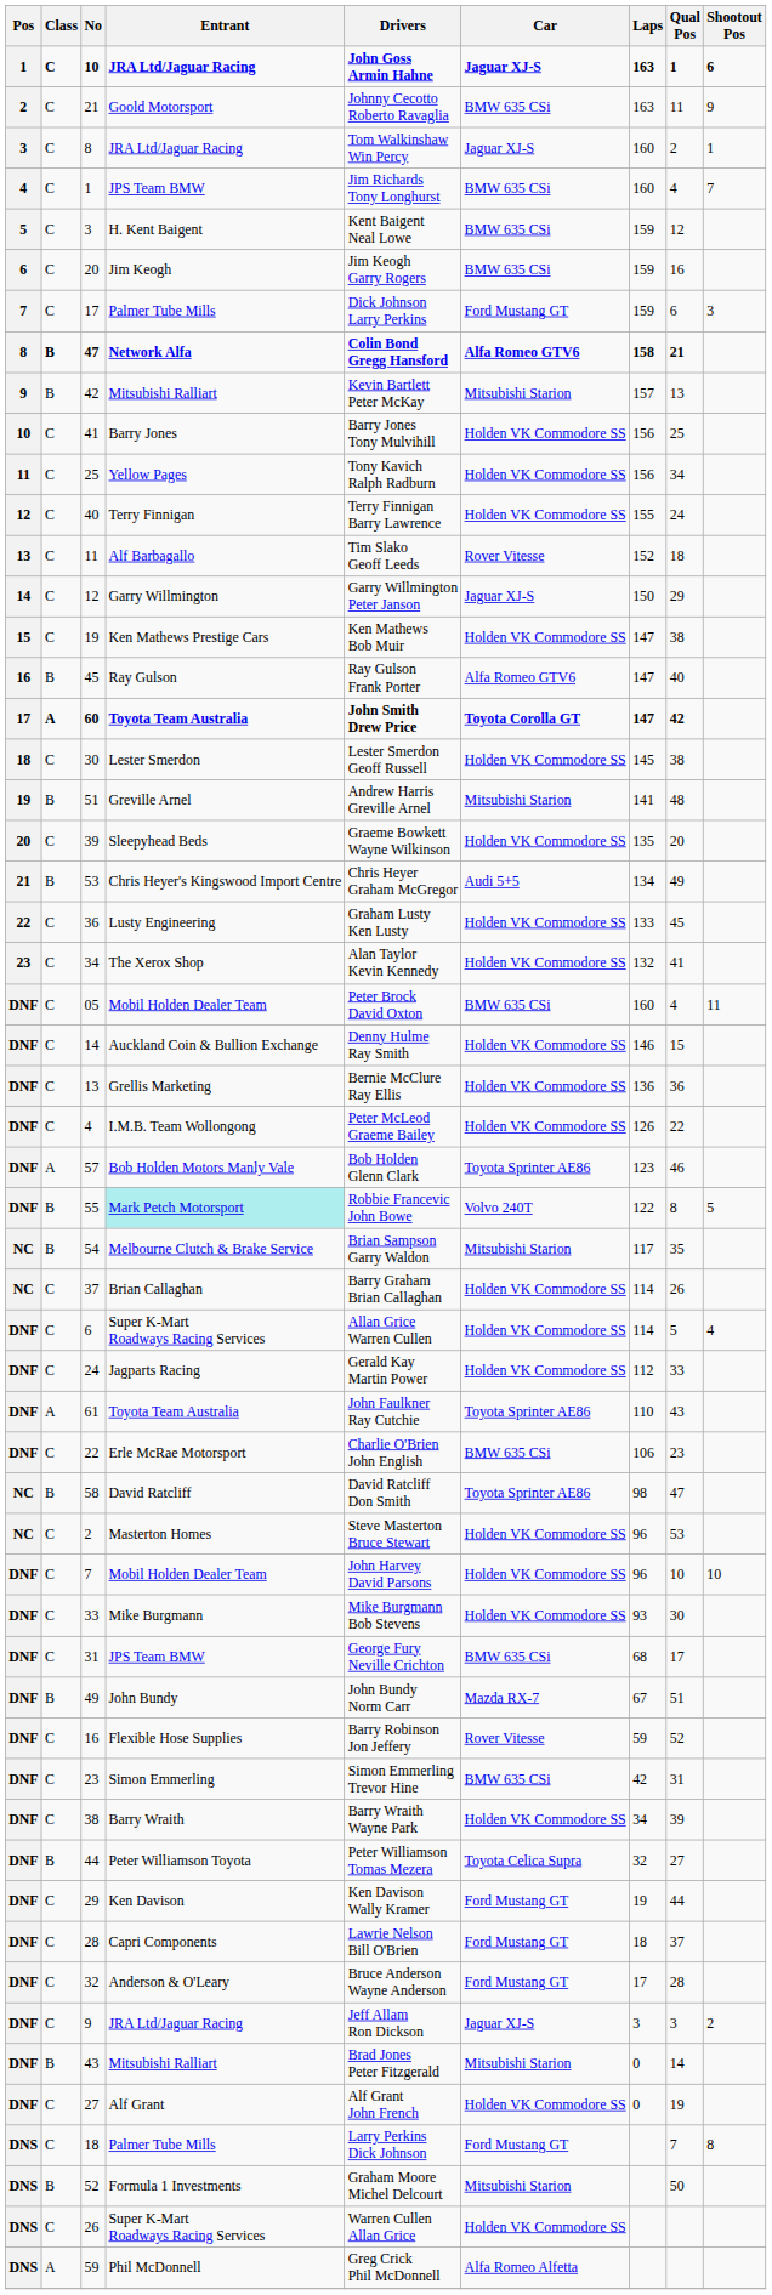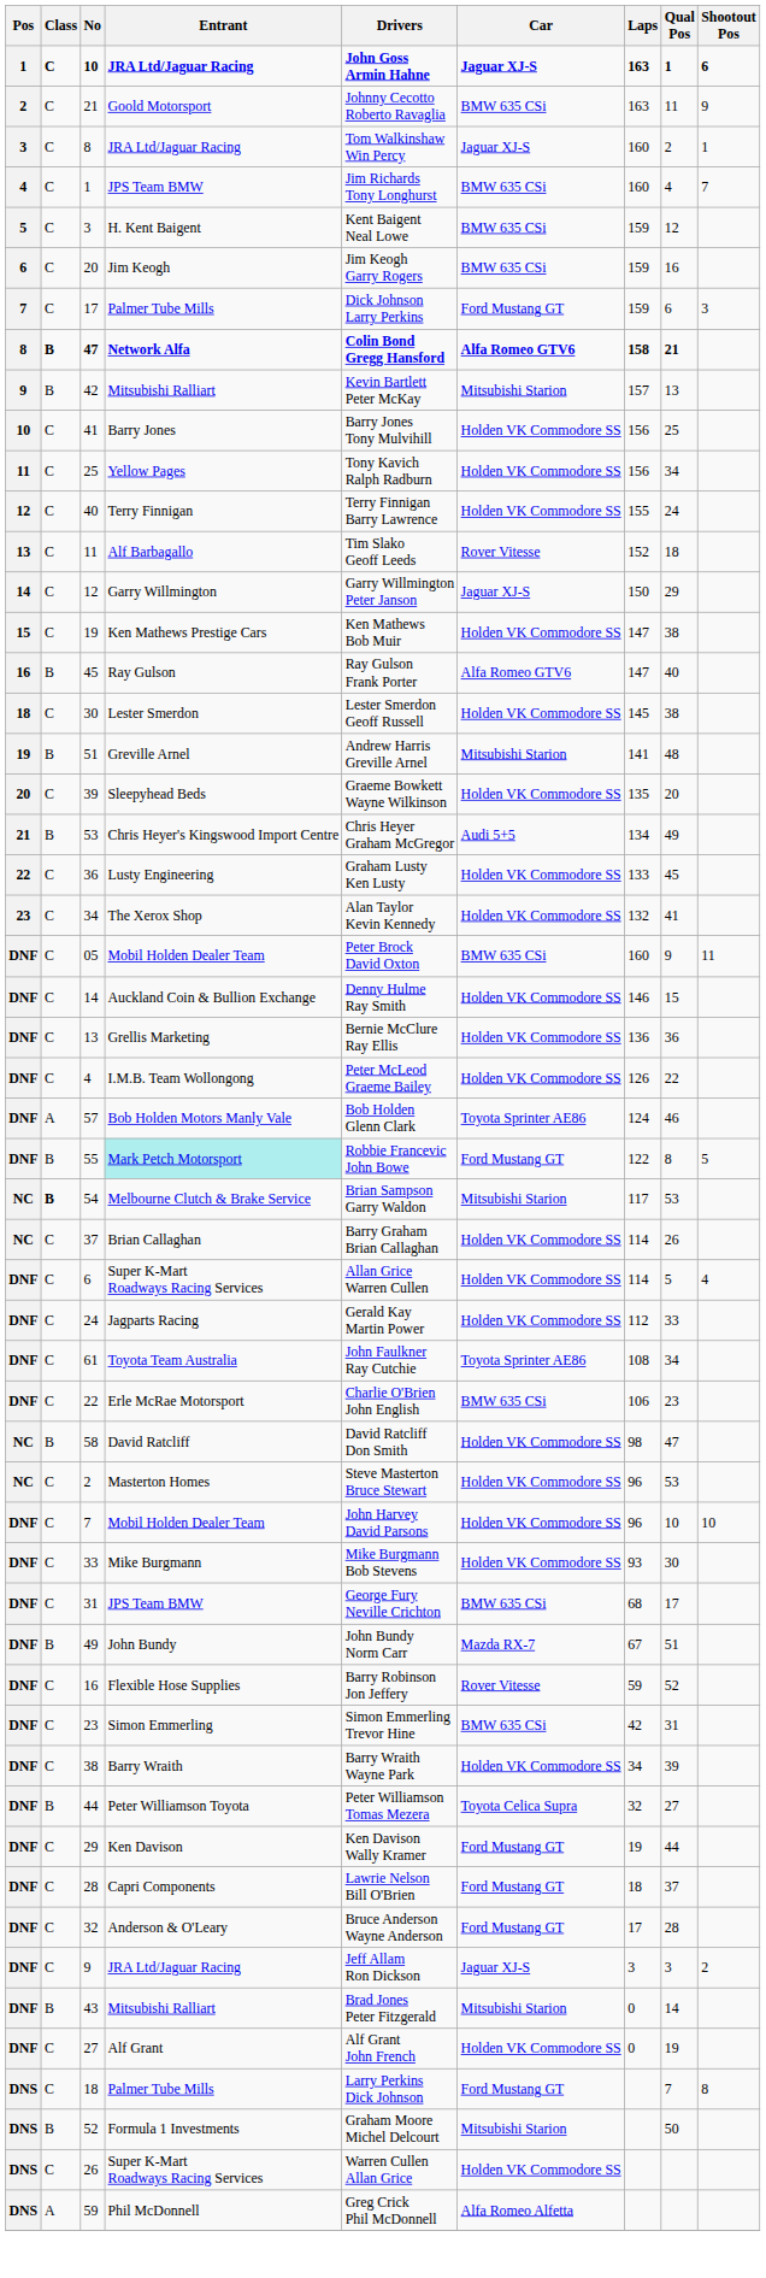- row: 17 | A | 60 | Toyota Team Australia | John Smith Drew Price | Toyota Corolla GT | 147 | 42
05 | Qual Pos: 4 -> 9
57 | Laps: 123 -> 124
55 | Car: Volvo 240T -> Ford Mustang GT
54 | Class: normal -> bold
54 | Qual Pos: 35 -> 53
61 | Class: A -> C
61 | Laps: 110 -> 108
61 | Qual Pos: 43 -> 34
58 | Car: Toyota Sprinter AE86 -> Holden VK Commodore SS
